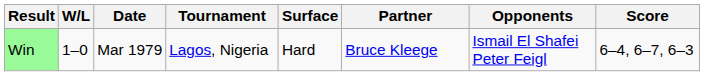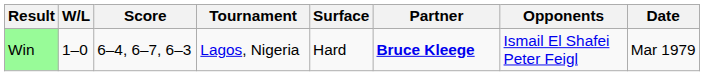columns swapped: Date <-> Score
Win | Partner: normal -> bold
